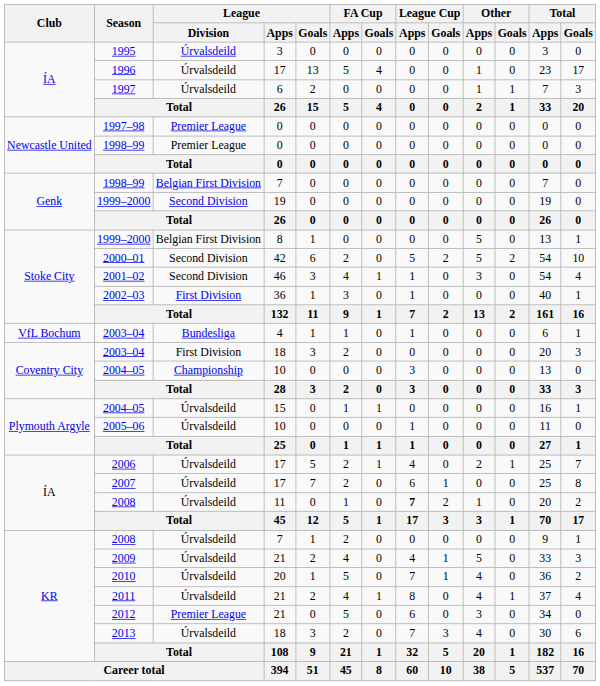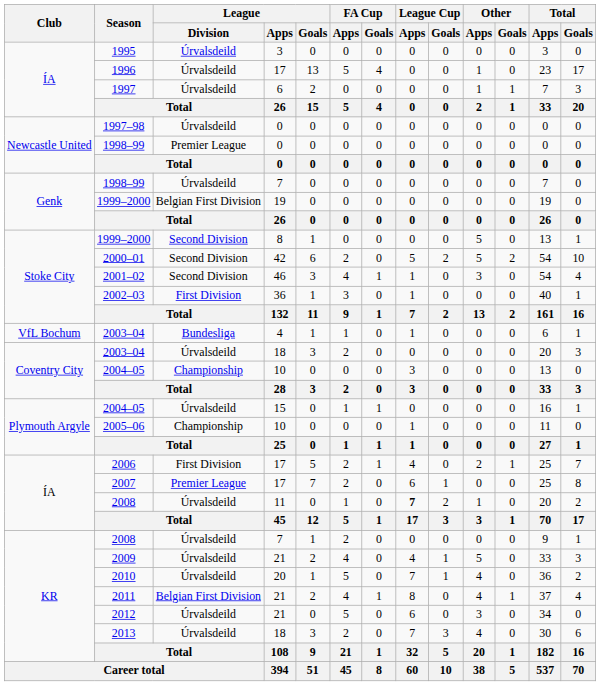1997–98 | League / Division: Premier League -> Úrvalsdeild
1998–99 / 7 | League / Division: Belgian First Division -> Úrvalsdeild
1999–2000 / 19 | League / Division: Second Division -> Belgian First Division
1999–2000 / 8 | League / Division: Belgian First Division -> Second Division
2003–04 / 18 | League / Division: First Division -> Úrvalsdeild
2005–06 | League / Division: Úrvalsdeild -> Championship
2006 | League / Division: Úrvalsdeild -> First Division
2007 | League / Division: Úrvalsdeild -> Premier League
2011 | League / Division: Úrvalsdeild -> Belgian First Division
2012 | League / Division: Premier League -> Úrvalsdeild
